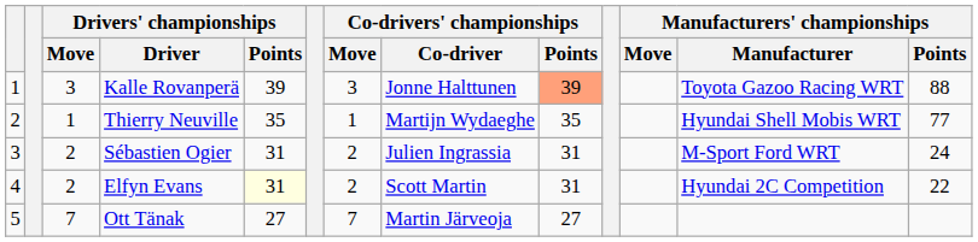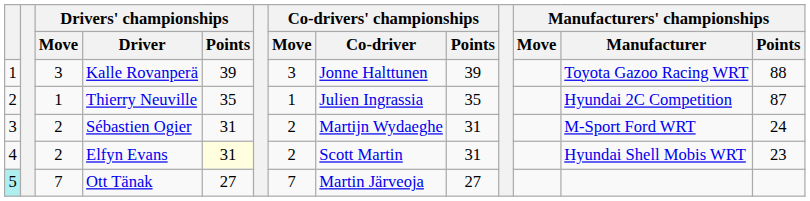Kalle Rovanperä | Co-drivers' championships / Points: lightsalmon background -> no background
Thierry Neuville | Co-drivers' championships / Co-driver: Martijn Wydaeghe -> Julien Ingrassia
Thierry Neuville | Manufacturers' championships / Manufacturer: Hyundai Shell Mobis WRT -> Hyundai 2C Competition
Thierry Neuville | Manufacturers' championships / Points: 77 -> 87
Sébastien Ogier | Co-drivers' championships / Co-driver: Julien Ingrassia -> Martijn Wydaeghe
Elfyn Evans | Manufacturers' championships / Manufacturer: Hyundai 2C Competition -> Hyundai Shell Mobis WRT
Elfyn Evans | Manufacturers' championships / Points: 22 -> 23
Ott Tänak | column 1: no background -> paleturquoise background
